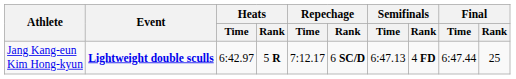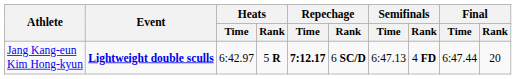Jang Kang-eun Kim Hong-kyun | Repechage / Time: normal -> bold
Jang Kang-eun Kim Hong-kyun | Final / Rank: 25 -> 20
